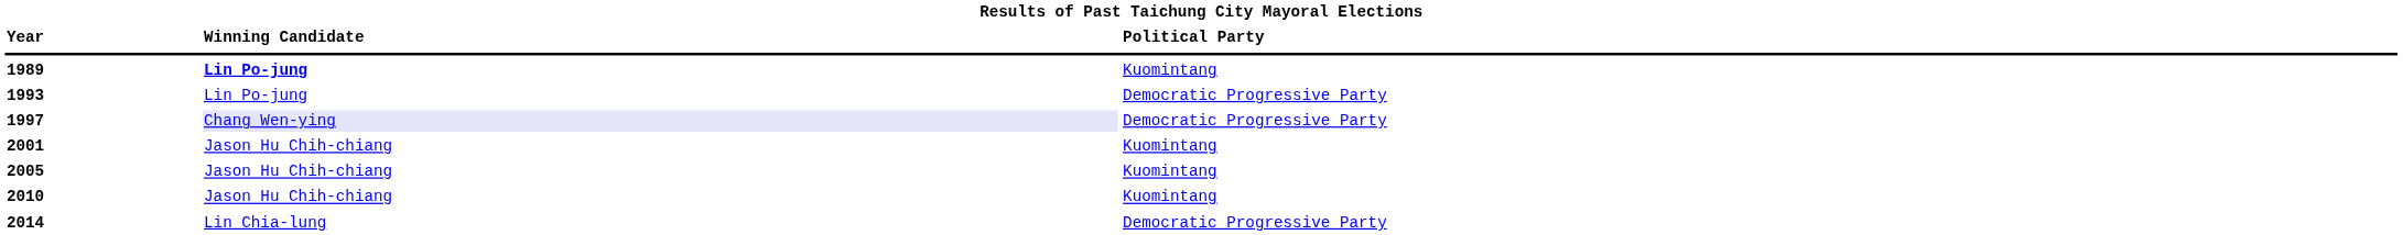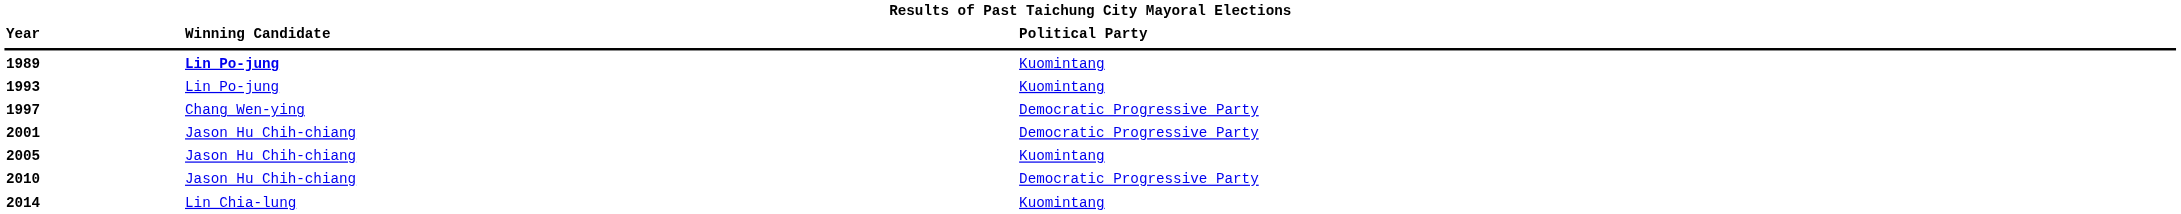1993 | column 3: Democratic Progressive Party -> Kuomintang
1997 | column 2: lavender background -> no background
2001 | column 3: Kuomintang -> Democratic Progressive Party
2010 | column 3: Kuomintang -> Democratic Progressive Party
2014 | column 3: Democratic Progressive Party -> Kuomintang
